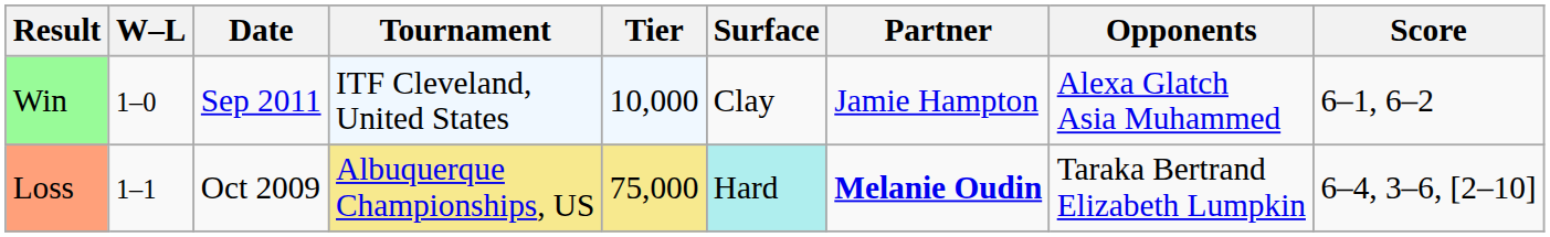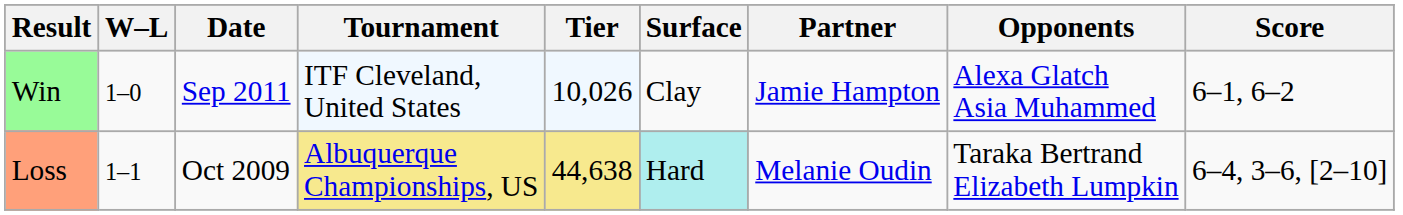Win | Tier: 10,000 -> 10,026
Loss | Tier: 75,000 -> 44,638
Loss | Partner: bold -> normal
